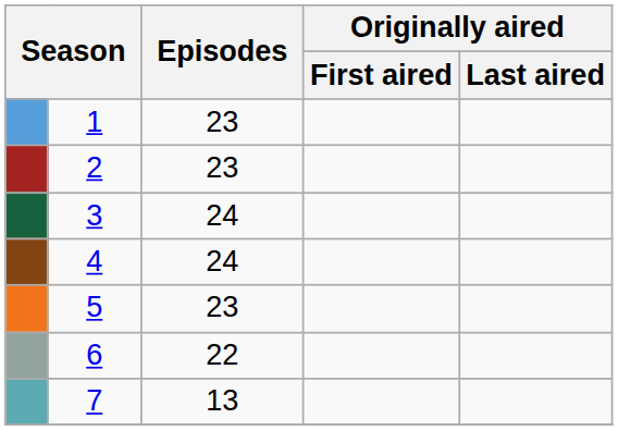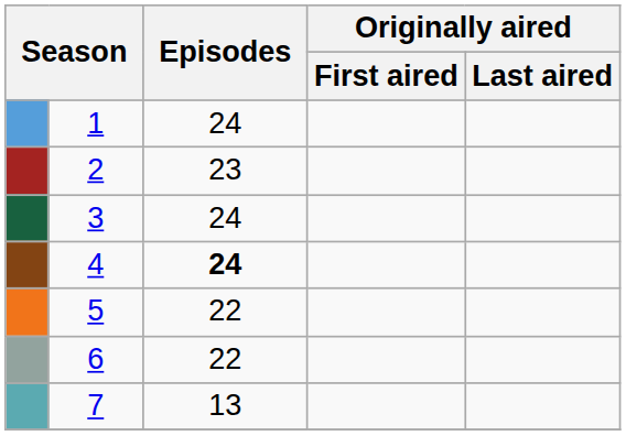1 | Episodes: 23 -> 24
4 | Episodes: normal -> bold
5 | Episodes: 23 -> 22
